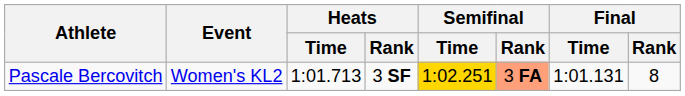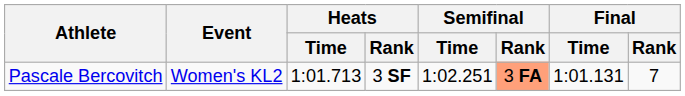Pascale Bercovitch | Semifinal / Time: gold background -> no background
Pascale Bercovitch | Final / Rank: 8 -> 7
